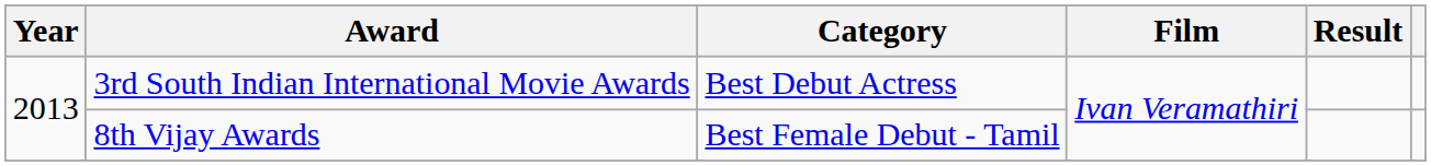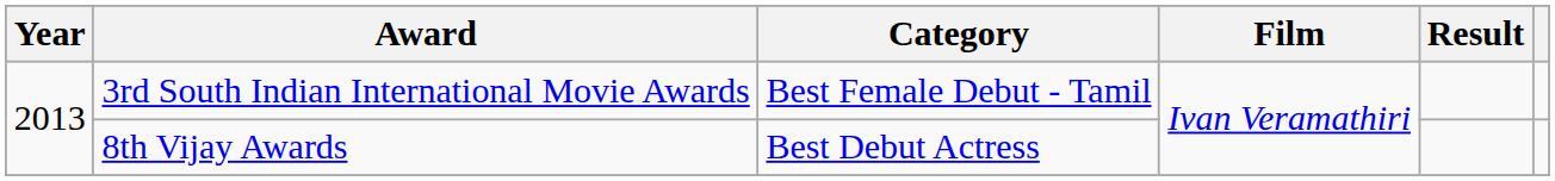3rd South Indian International Movie Awards | Category: Best Debut Actress -> Best Female Debut - Tamil
8th Vijay Awards | Category: Best Female Debut - Tamil -> Best Debut Actress
